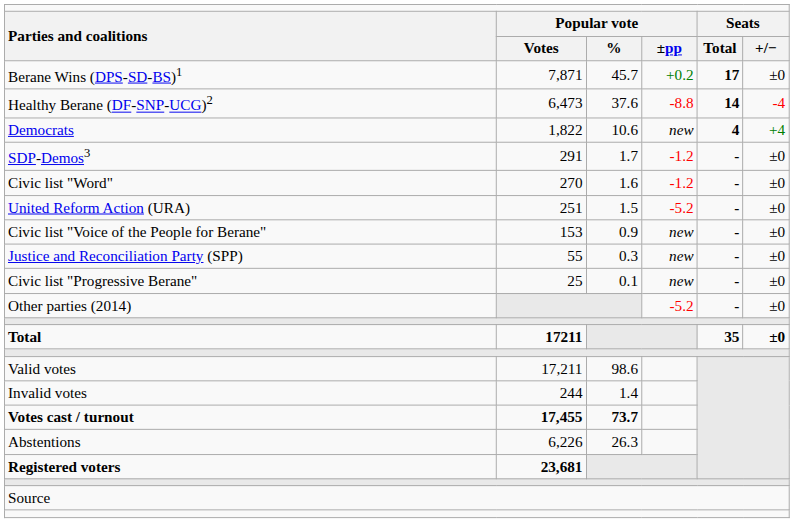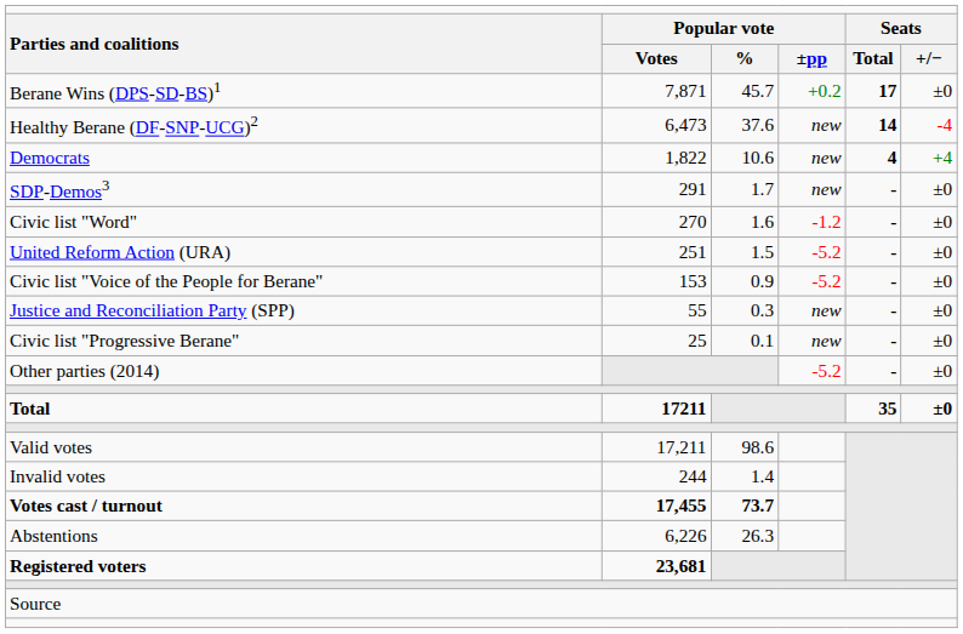Healthy Berane (DF-SNP-UCG)2 | column 4: -8.8 -> new
SDP-Demos3 | column 4: -1.2 -> new
Civic list "Voice of the People for Berane" | column 4: new -> -5.2
